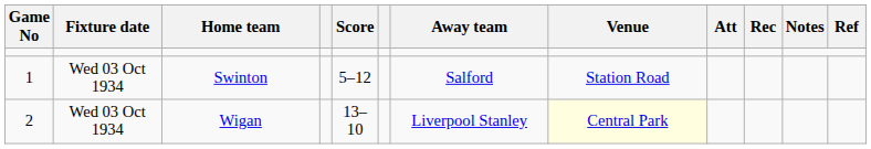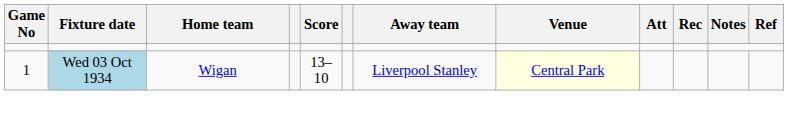- row: 1 | Wed 03 Oct 1934 | Swinton | 5–12 | Salford | Station Road
Wigan | Game No: 2 -> 1
Wigan | Fixture date: no background -> lightblue background
